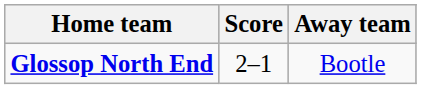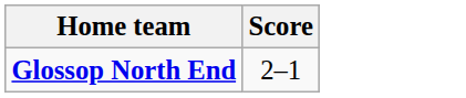- column: Away team | Bootle
